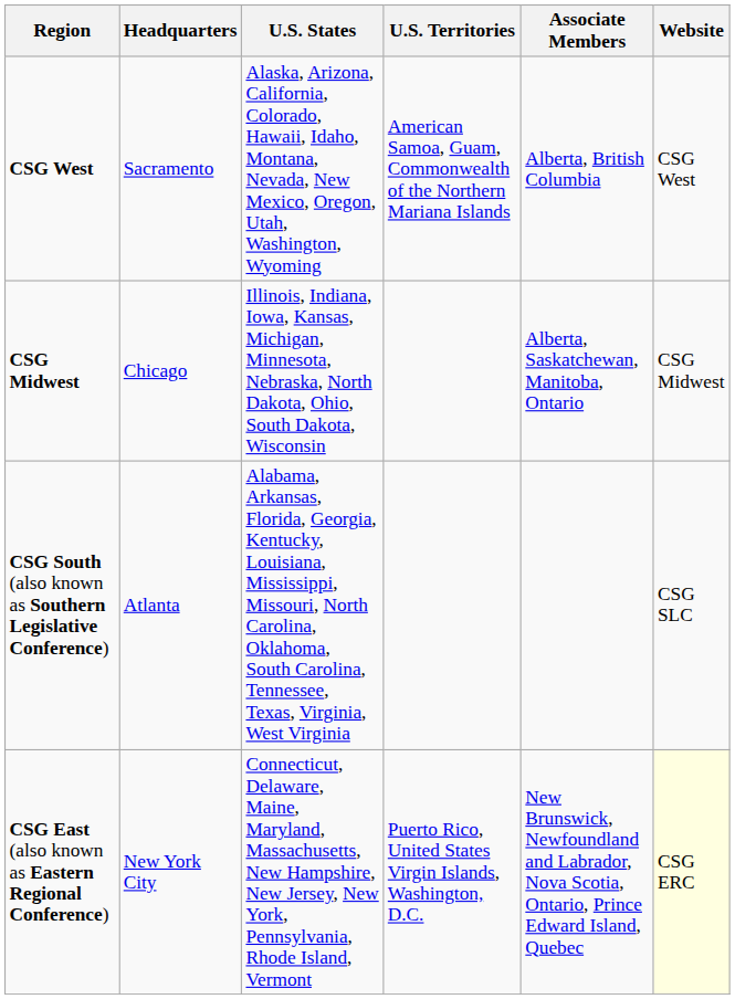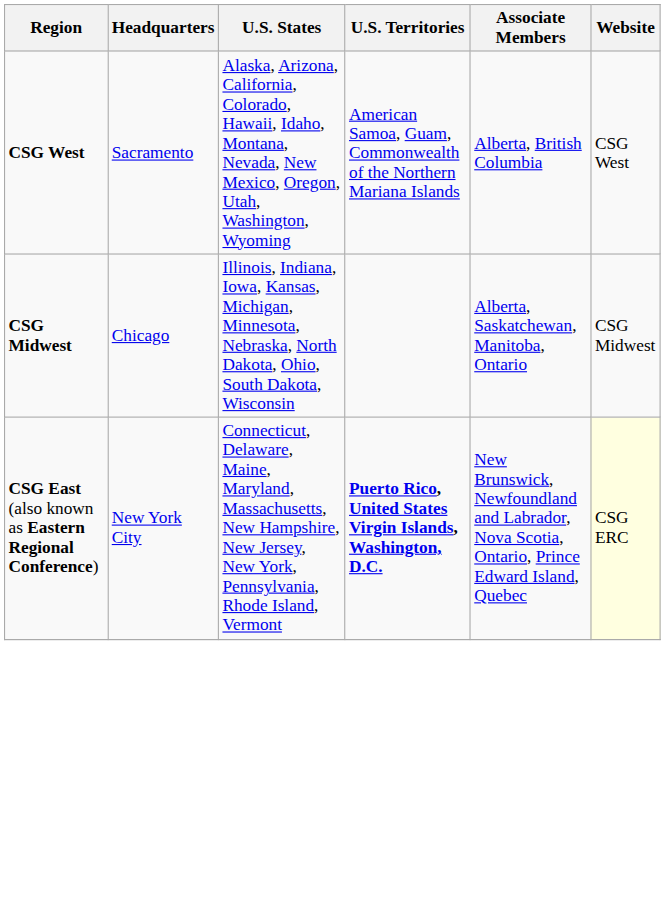- row: CSG South (also known as Southern Legislative Conference) | Atlanta | Alabama, Arkansas, Florida, Georgia, Kentucky, Louisiana, Mississippi, Missouri, North Carolina, Oklahoma, South Carolina, Tennessee, Texas, Virginia, West Virginia | CSG SLC
CSG East (also known as Eastern Regional Conference) | U.S. Territories: normal -> bold
